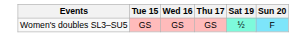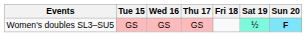+ column: Fri 18
Women's doubles SL3–SU5 | Sun 20: normal -> bold
